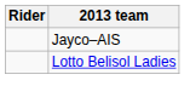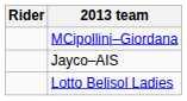+ row: MCipollini–Giordana
